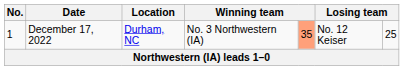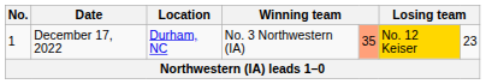December 17, 2022 | column 6: no background -> gold background
December 17, 2022 | column 7: 25 -> 23
